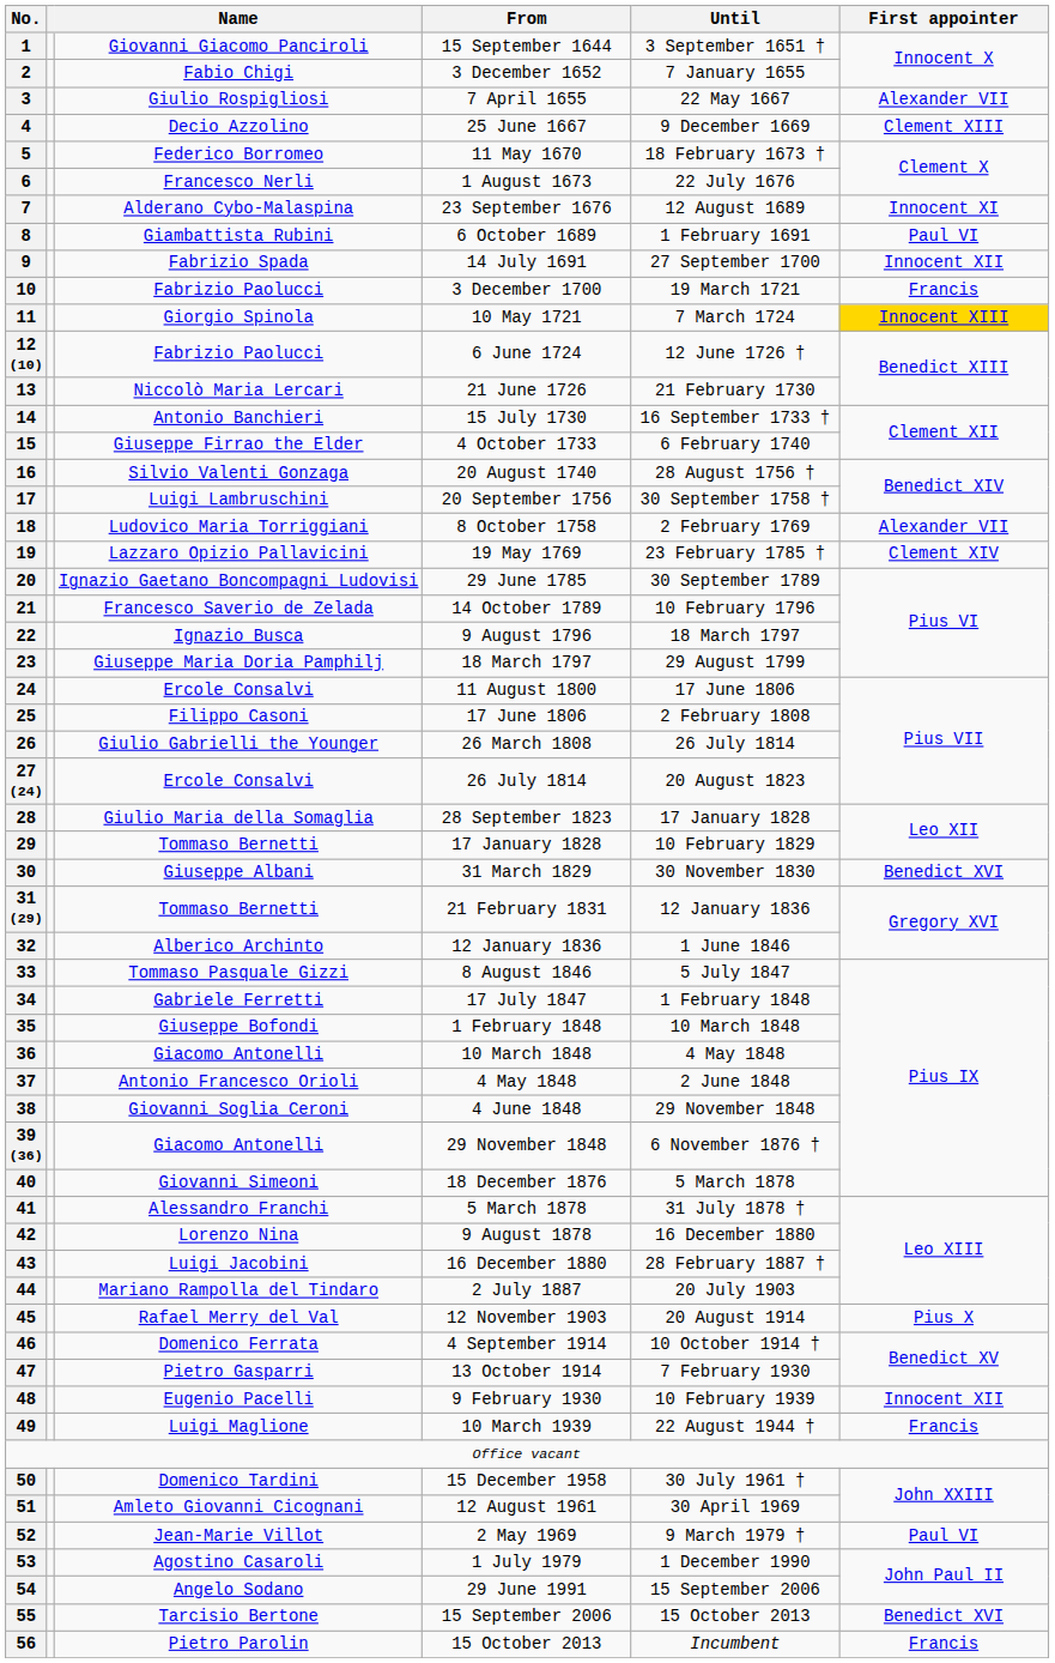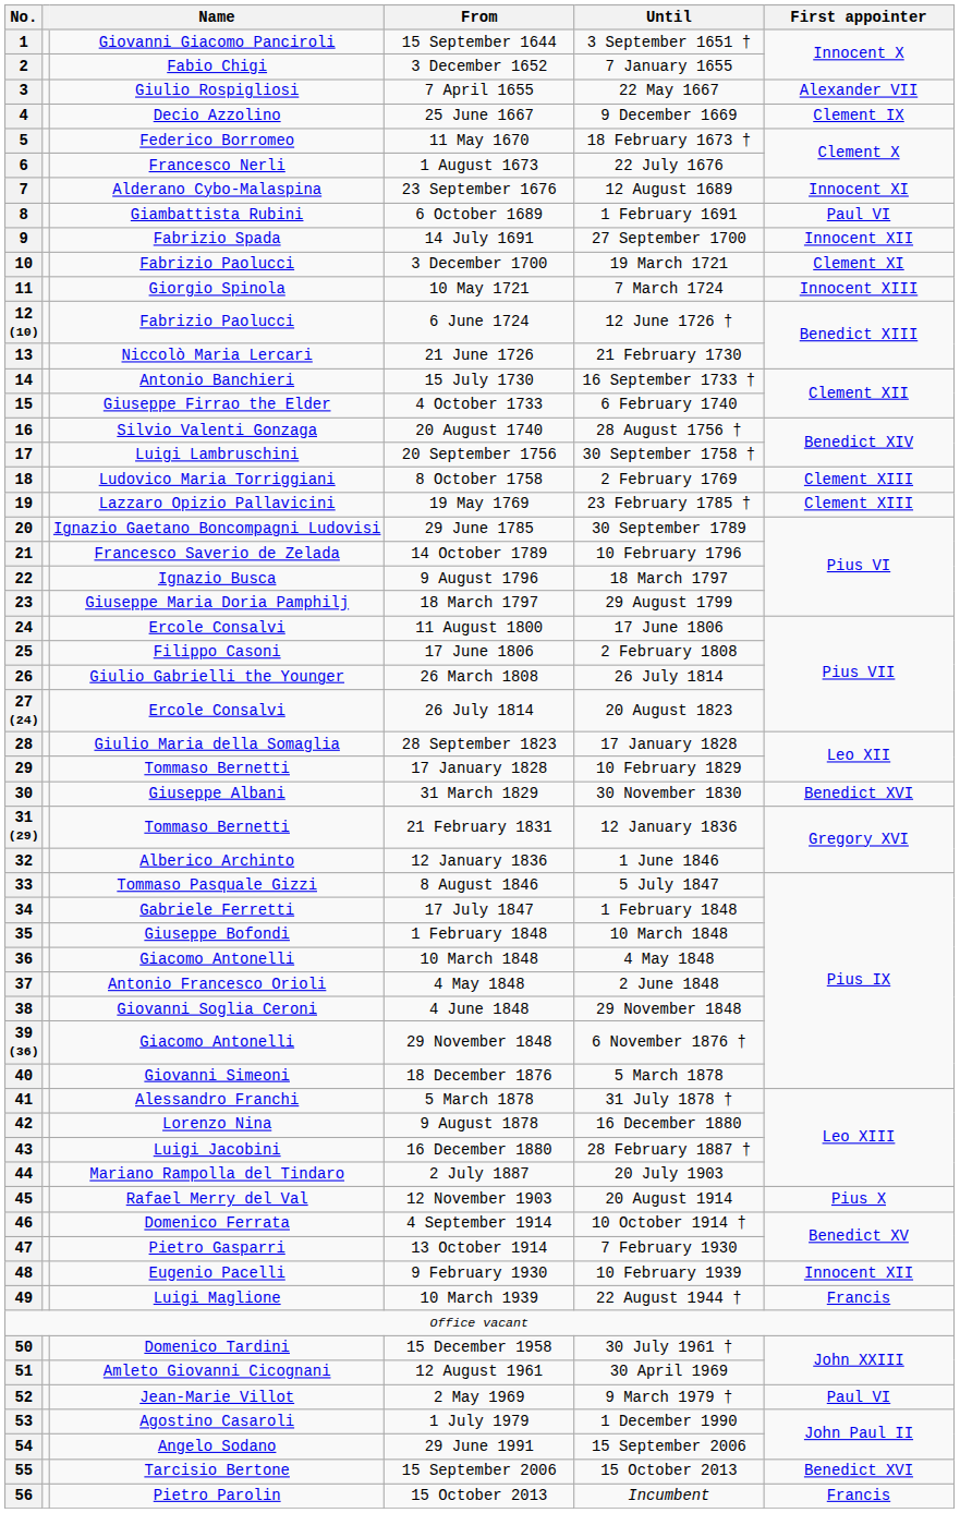4 | First appointer: Clement XIII -> Clement IX
10 | First appointer: Francis -> Clement XI
11 | First appointer: gold background -> no background
18 | First appointer: Alexander VII -> Clement XIII
19 | First appointer: Clement XIV -> Clement XIII
